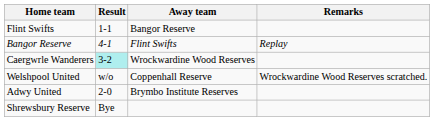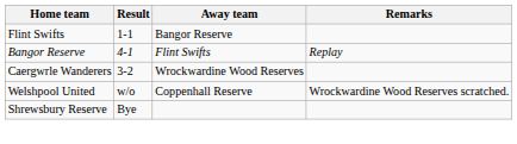Caergwrle Wanderers | Result: paleturquoise background -> no background
- row: Adwy United | 2-0 | Brymbo Institute Reserves
